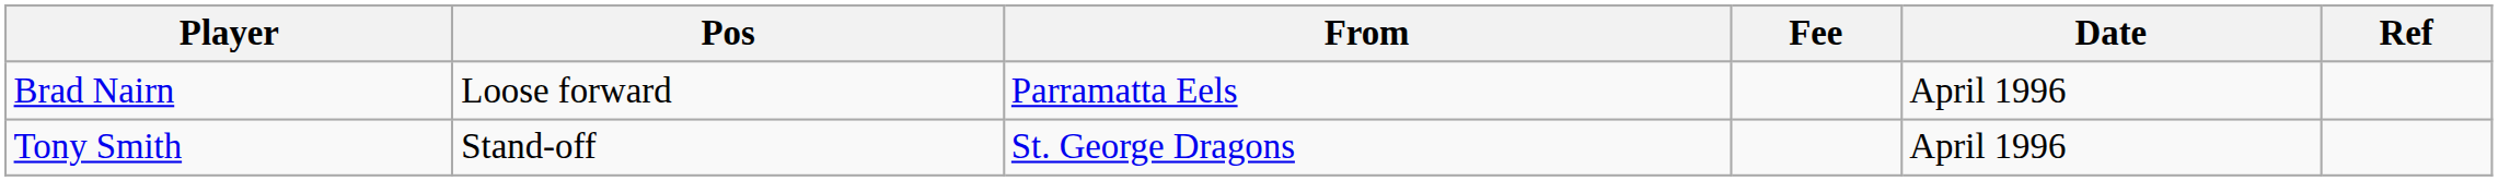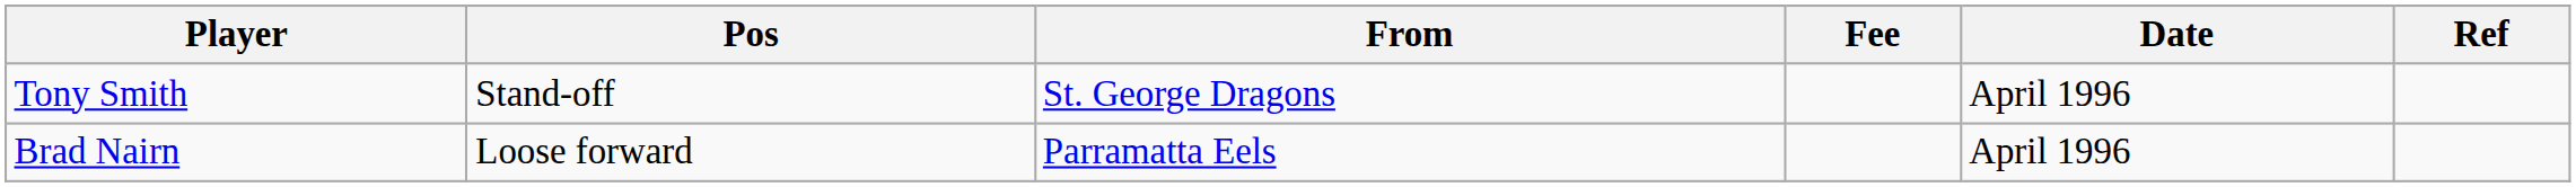rows swapped: Tony Smith <-> Brad Nairn
